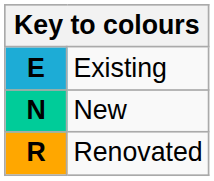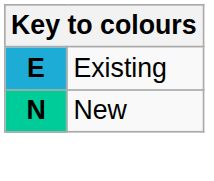- row: R | Renovated
